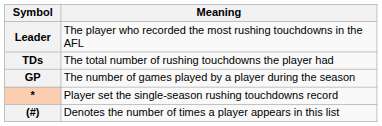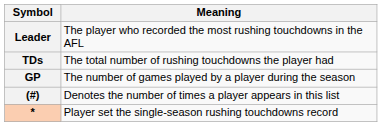rows swapped: * <-> (#)
